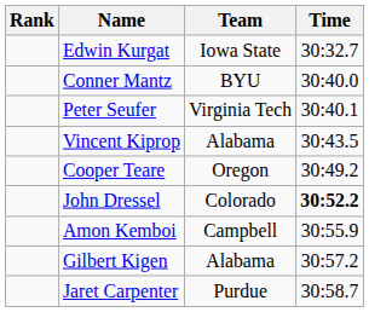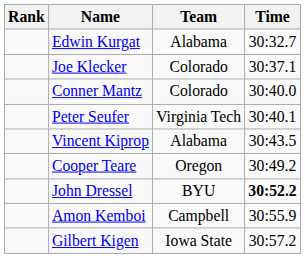Edwin Kurgat | Team: Iowa State -> Alabama
+ row: Joe Klecker | Colorado | 30:37.1
Conner Mantz | Team: BYU -> Colorado
John Dressel | Team: Colorado -> BYU
Gilbert Kigen | Team: Alabama -> Iowa State
- row: Jaret Carpenter | Purdue | 30:58.7
